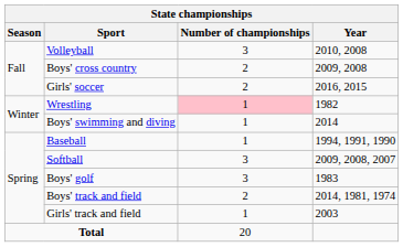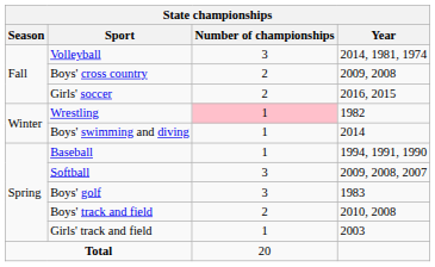Volleyball | Year: 2010, 2008 -> 2014, 1981, 1974
Boys' track and field | Year: 2014, 1981, 1974 -> 2010, 2008
